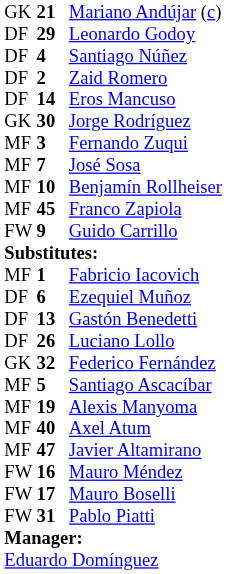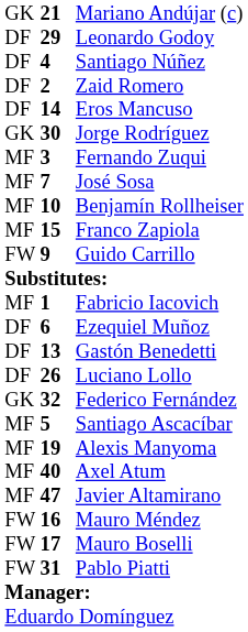Franco Zapiola | column 2: 45 -> 15
